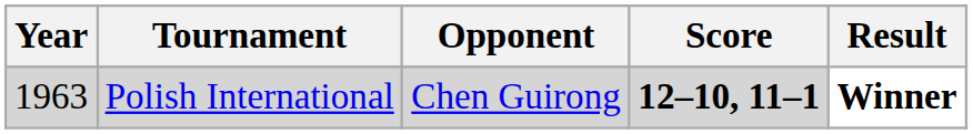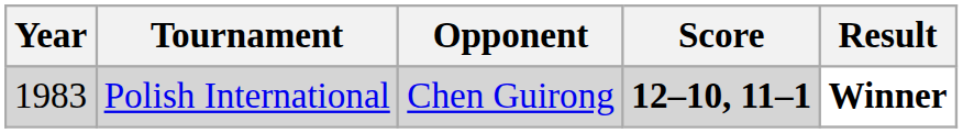Polish International | Year: 1963 -> 1983
